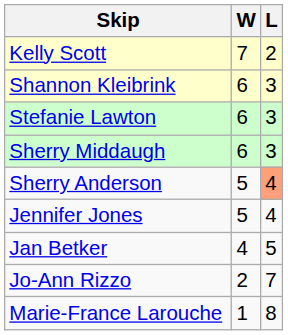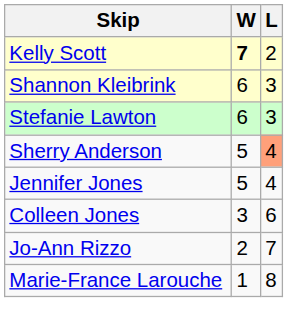Kelly Scott | W: normal -> bold
- row: Sherry Middaugh | 6 | 3
- row: Jan Betker | 4 | 5
+ row: Colleen Jones | 3 | 6
